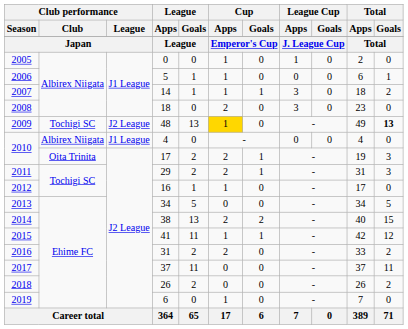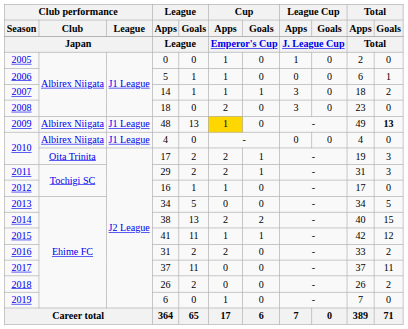48 | Club performance / Club: Tochigi SC -> Albirex Niigata
48 | Club performance / League: J2 League -> J1 League
